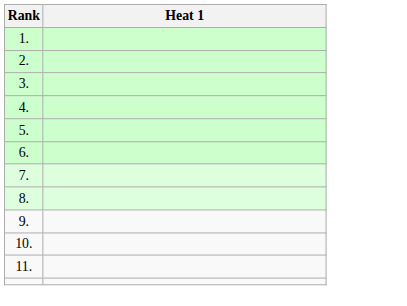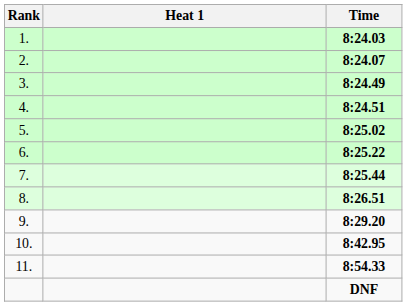+ column: Time | 8:24.03 | 8:24.07 | 8:24.49 | 8:24.51 | 8:25.02 | 8:25.22 | 8:25.44 | 8:26.51 | 8:29.20 | 8:42.95 | 8:54.33 | DNF
